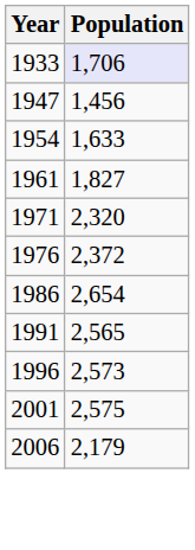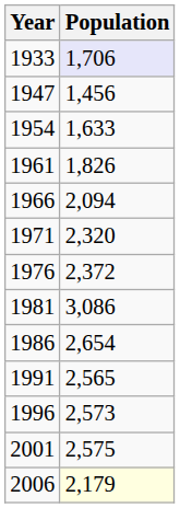1961 | Population: 1,827 -> 1,826
+ row: 1966 | 2,094
+ row: 1981 | 3,086
2006 | Population: no background -> lightyellow background
